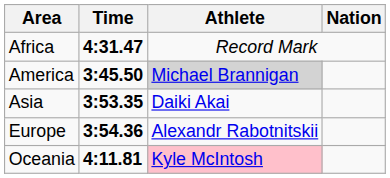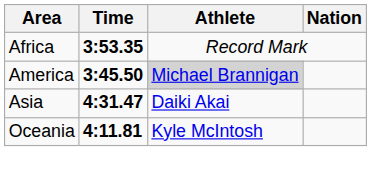Africa | Time: 4:31.47 -> 3:53.35
Asia | Time: 3:53.35 -> 4:31.47
- row: Europe | 3:54.36 | Alexandr Rabotnitskii
Oceania | Athlete: pink background -> no background
